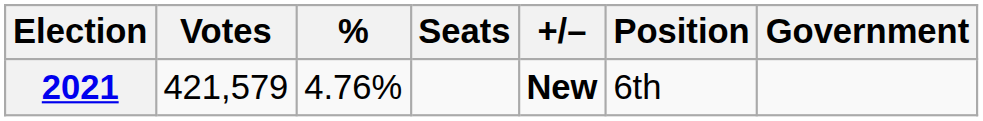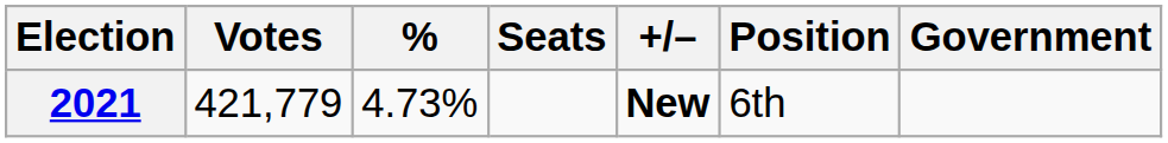2021 | Votes: 421,579 -> 421,779
2021 | %: 4.76% -> 4.73%
